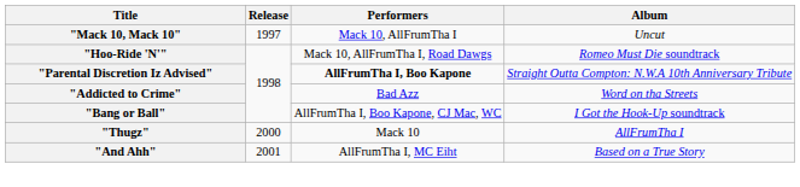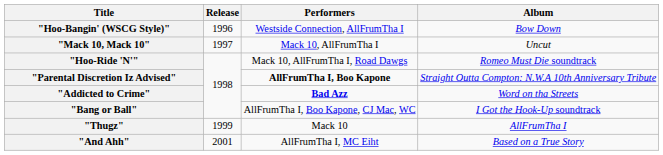+ row: "Hoo-Bangin' (WSCG Style)" | 1996 | Westside Connection, AllFrumTha I | Bow Down
"Addicted to Crime" | Performers: normal -> bold
"Thugz" | Release: 2000 -> 1999
